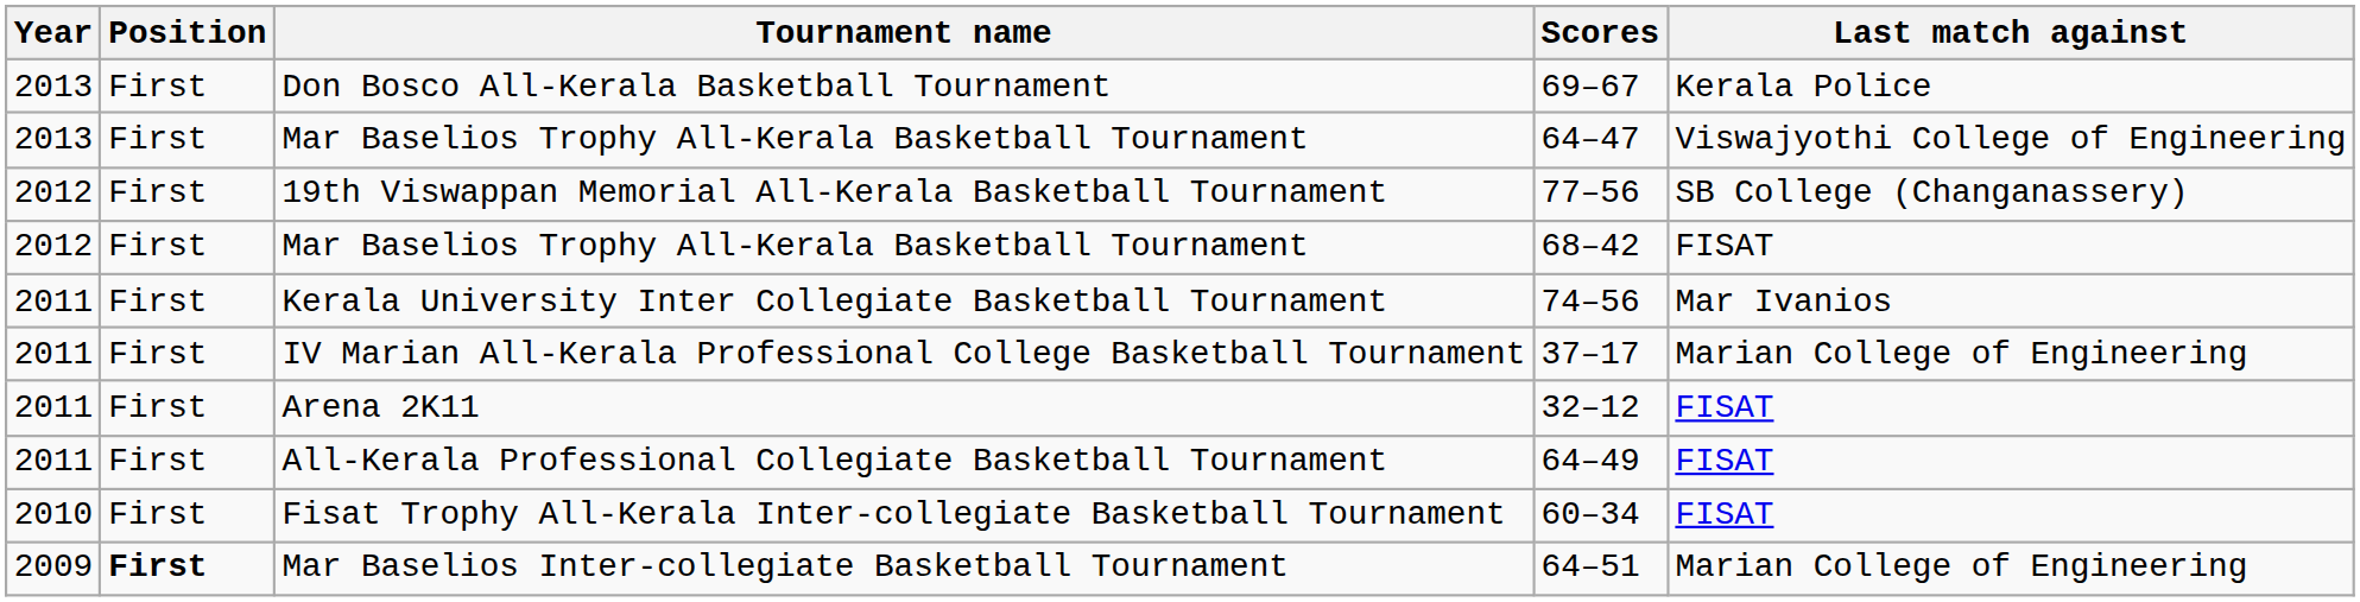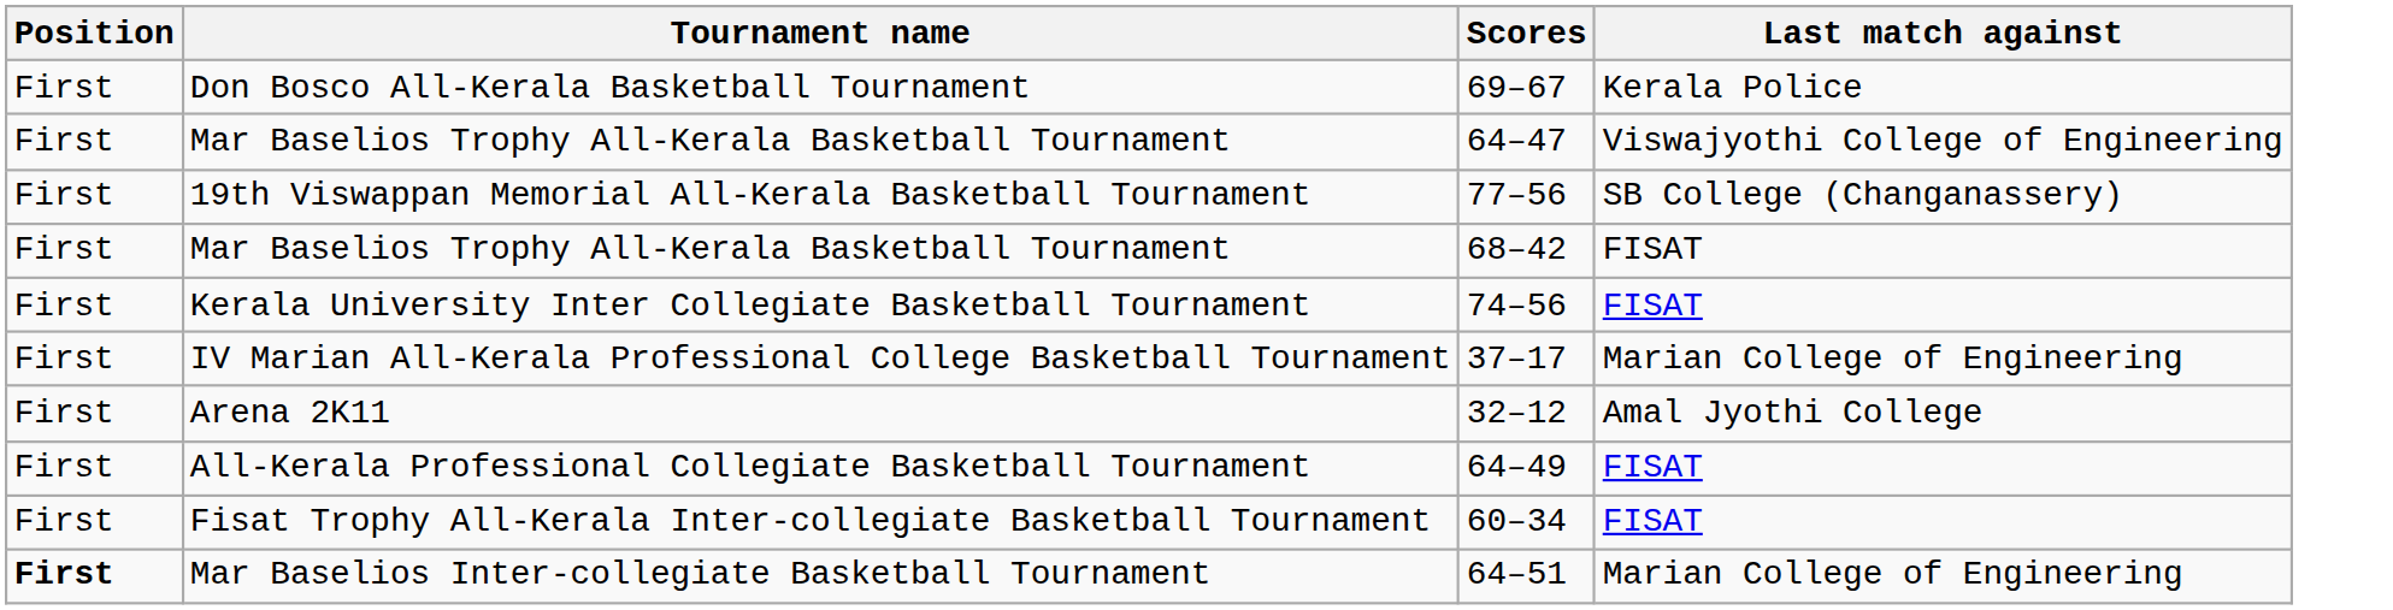- column: Year | 2013 | 2013 | 2012 | 2012 | 2011 | 2011 | 2011 | 2011 | 2010 | 2009
Kerala University Inter Collegiate Basketball Tournament | Last match against: Mar Ivanios -> FISAT
Arena 2K11 | Last match against: FISAT -> Amal Jyothi College
